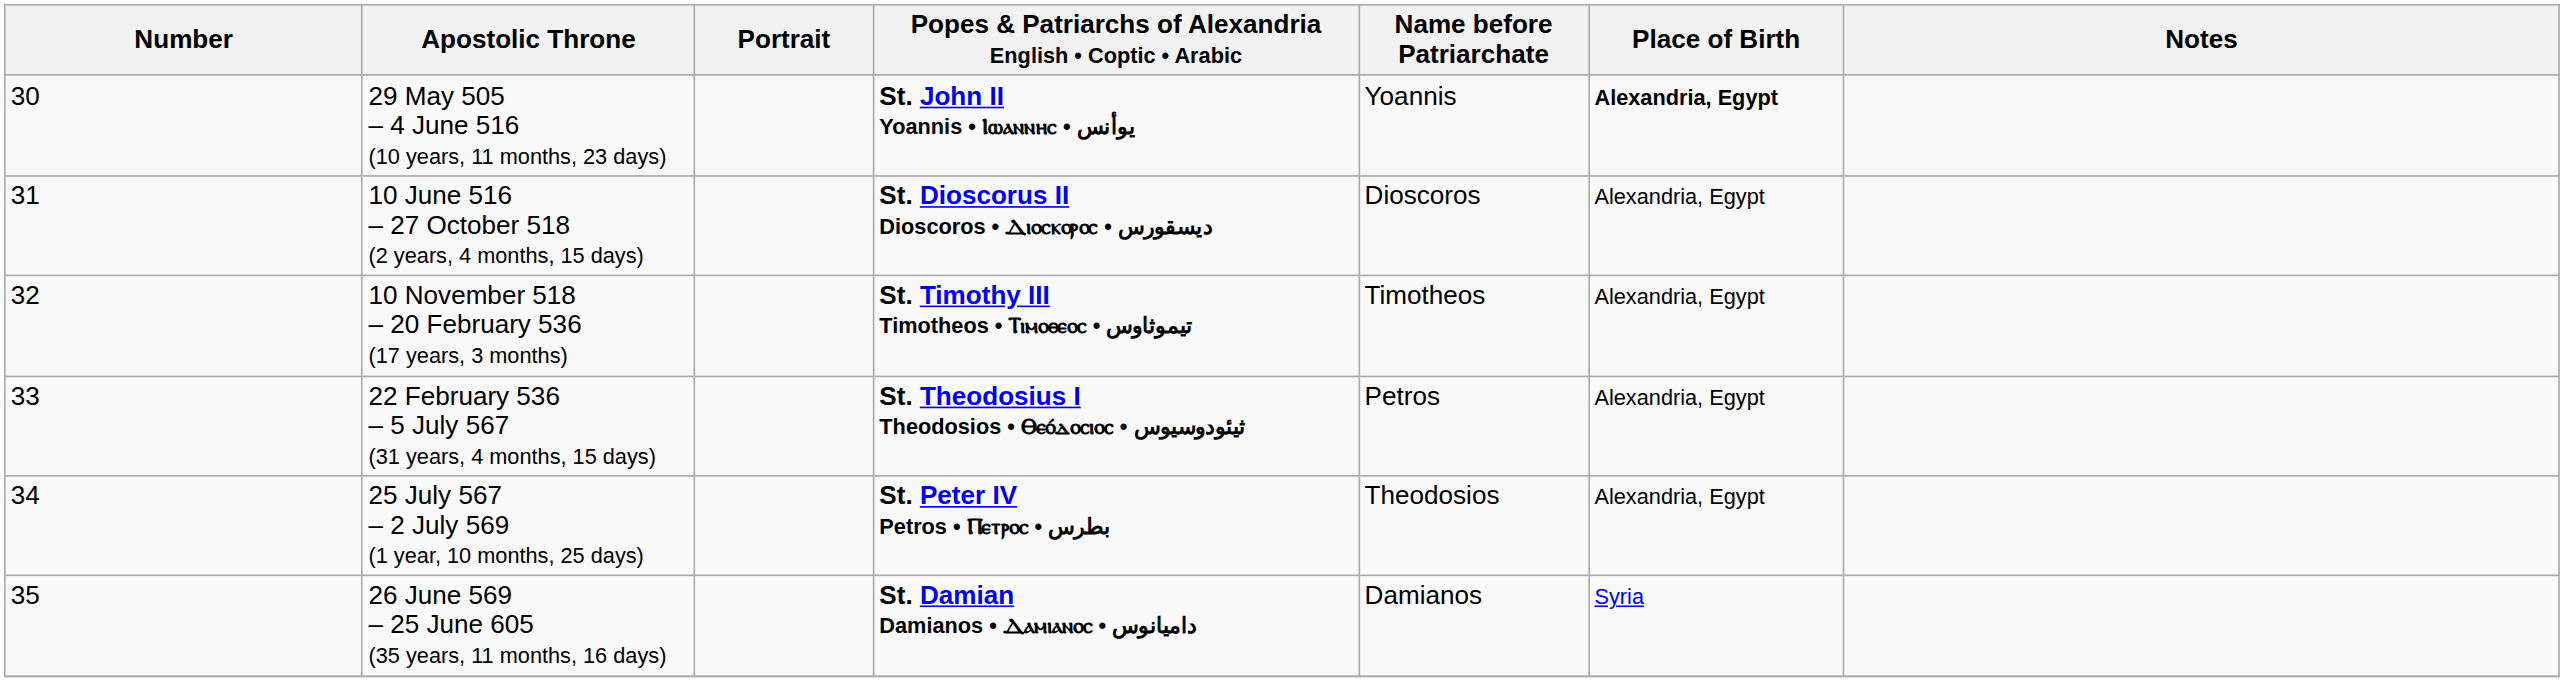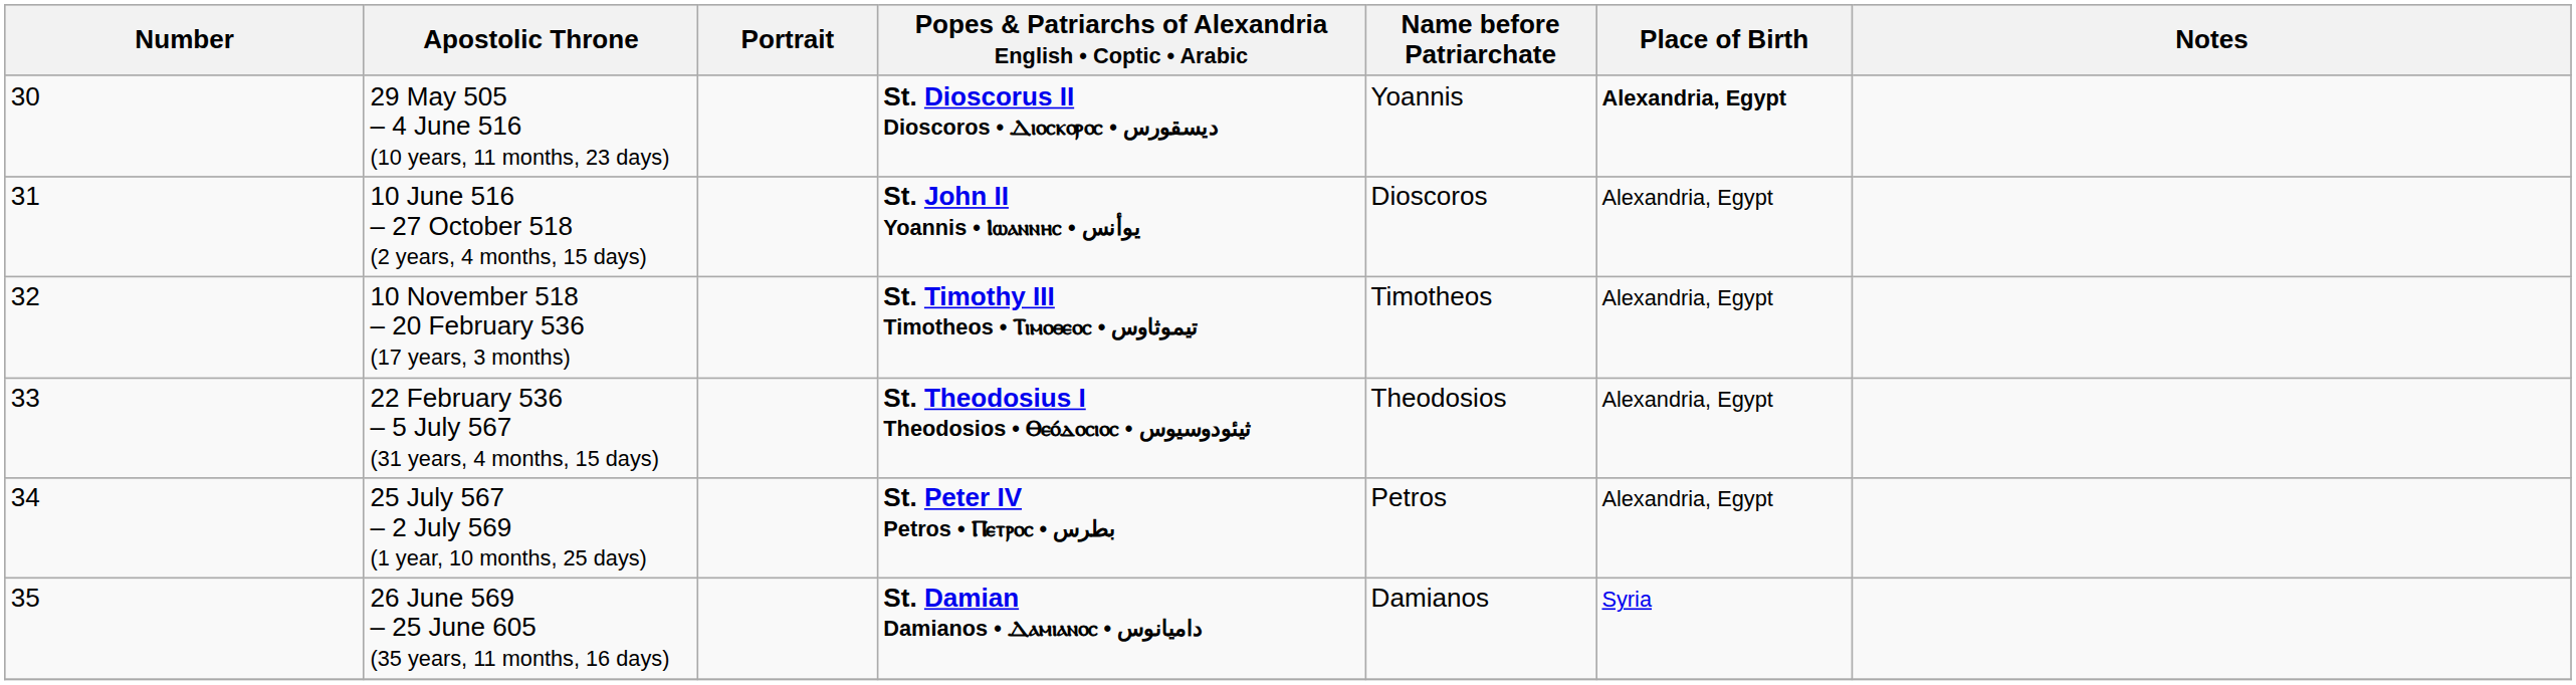29 May 505 – 4 June 516 (10 years, 11 months, 23 days) | Popes & Patriarchs of Alexandria English • Coptic • Arabic: St. John II Yoannis • Ⲓⲱⲁⲛⲛⲏⲥ • يوأنس -> St. Dioscorus II Dioscoros • Ⲇⲓⲟⲥⲕⲟⲣⲟⲥ • ديسقورس
10 June 516 – 27 October 518 (2 years, 4 months, 15 days) | Popes & Patriarchs of Alexandria English • Coptic • Arabic: St. Dioscorus II Dioscoros • Ⲇⲓⲟⲥⲕⲟⲣⲟⲥ • ديسقورس -> St. John II Yoannis • Ⲓⲱⲁⲛⲛⲏⲥ • يوأنس
22 February 536 – 5 July 567 (31 years, 4 months, 15 days) | Name before Patriarchate: Petros -> Theodosios
25 July 567 – 2 July 569 (1 year, 10 months, 25 days) | Name before Patriarchate: Theodosios -> Petros
